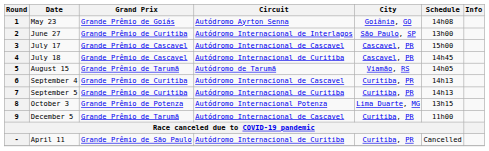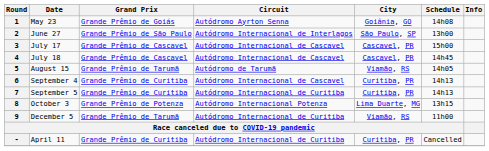2 | Grand Prix: Grande Prêmio de Curitiba -> Grande Prêmio de São Paulo
4 | Circuit: Autódromo Internacional de Curitiba -> Autódromo Internacional de Cascavel
9 | Circuit: Autódromo Internacional de Cascavel -> Autódromo Internacional de Curitiba
9 | City: Curitiba, PR -> Viamão, RS
- | Grand Prix: Grande Prêmio de São Paulo -> Grande Prêmio de Curitiba
